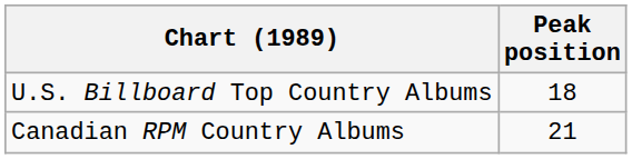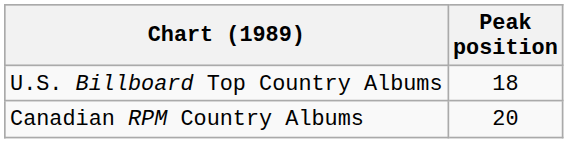Canadian RPM Country Albums | Peak position: 21 -> 20
